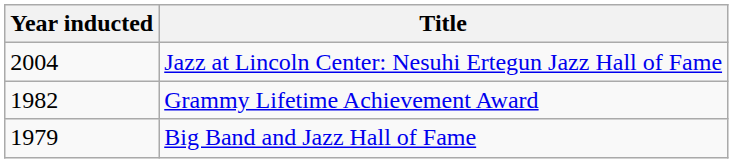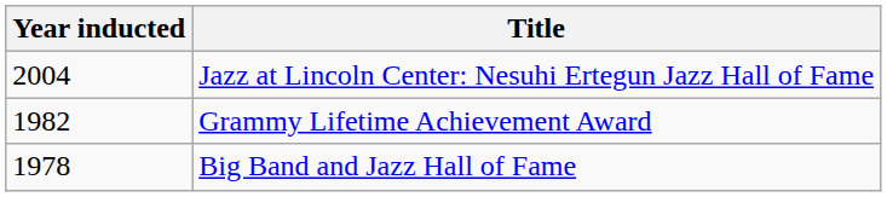Big Band and Jazz Hall of Fame | Year inducted: 1979 -> 1978
